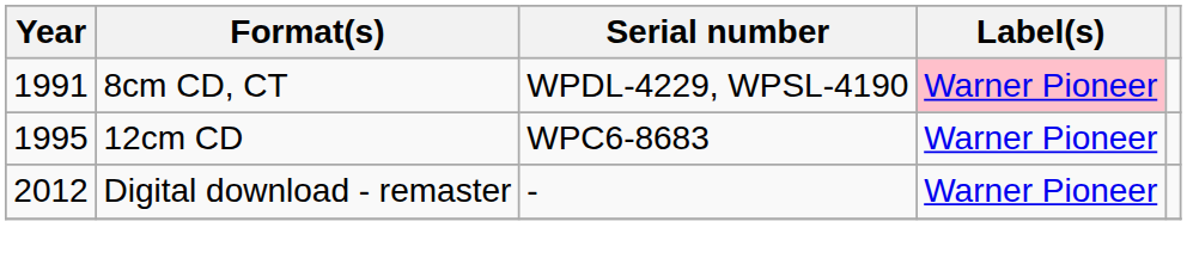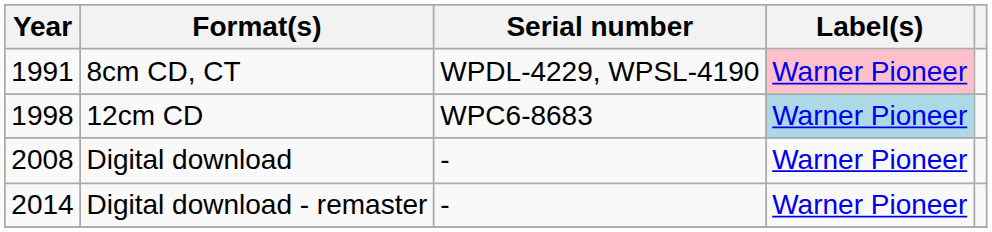12cm CD | Year: 1995 -> 1998
12cm CD | Label(s): no background -> lightblue background
+ row: 2008 | Digital download | - | Warner Pioneer
Digital download - remaster | Year: 2012 -> 2014
